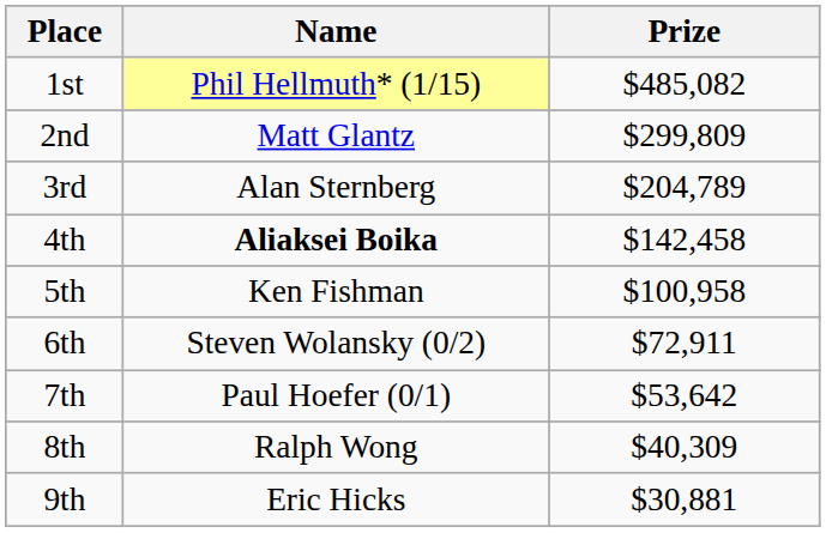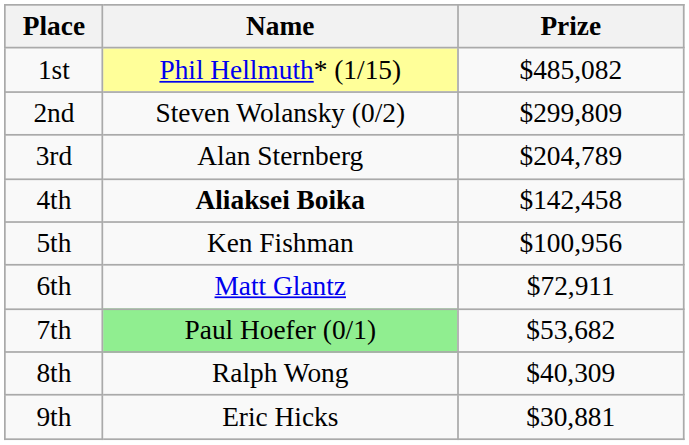2nd | Name: Matt Glantz -> Steven Wolansky (0/2)
5th | Prize: $100,958 -> $100,956
6th | Name: Steven Wolansky (0/2) -> Matt Glantz
7th | Name: no background -> lightgreen background
7th | Prize: $53,642 -> $53,682
